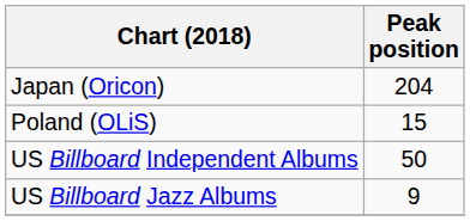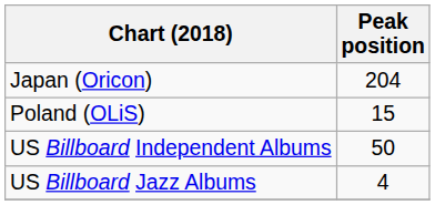US Billboard Jazz Albums | Peak position: 9 -> 4
